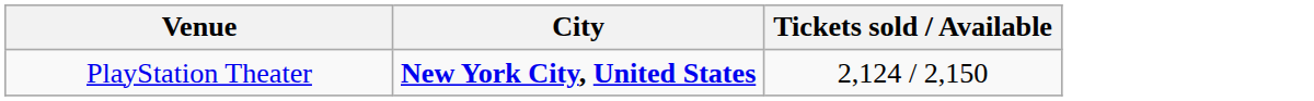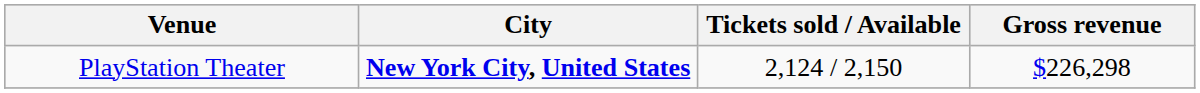+ column: Gross revenue | $226,298
